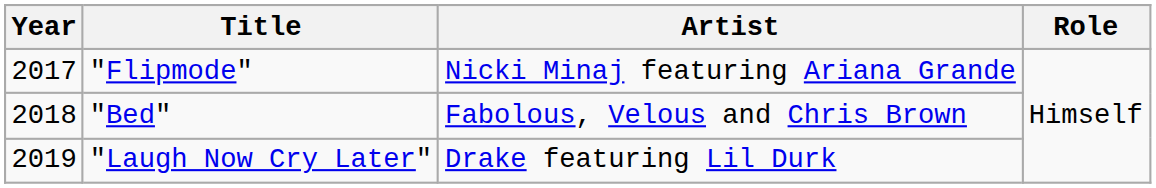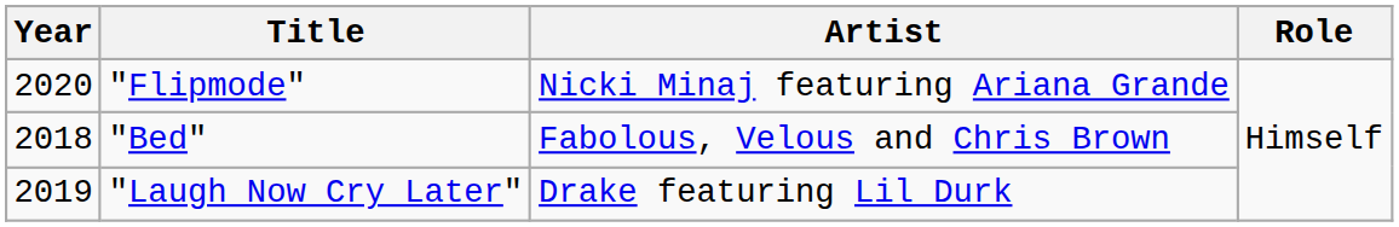"Flipmode" | Year: 2017 -> 2020
